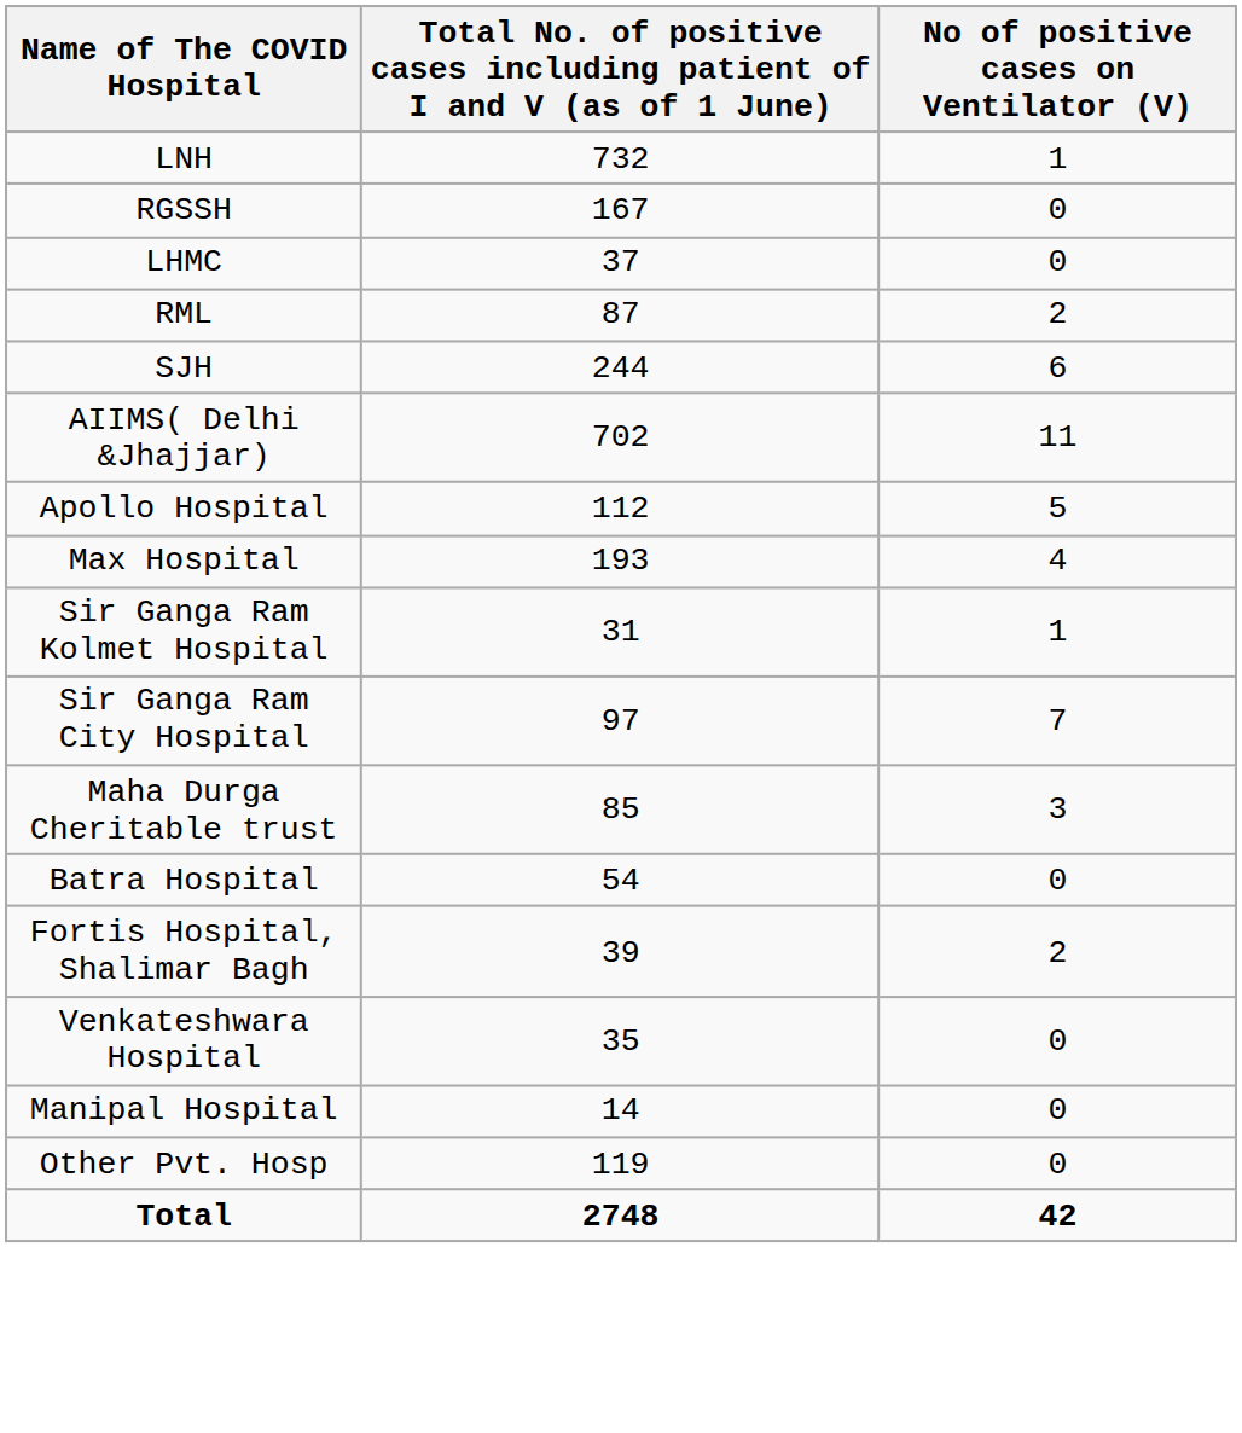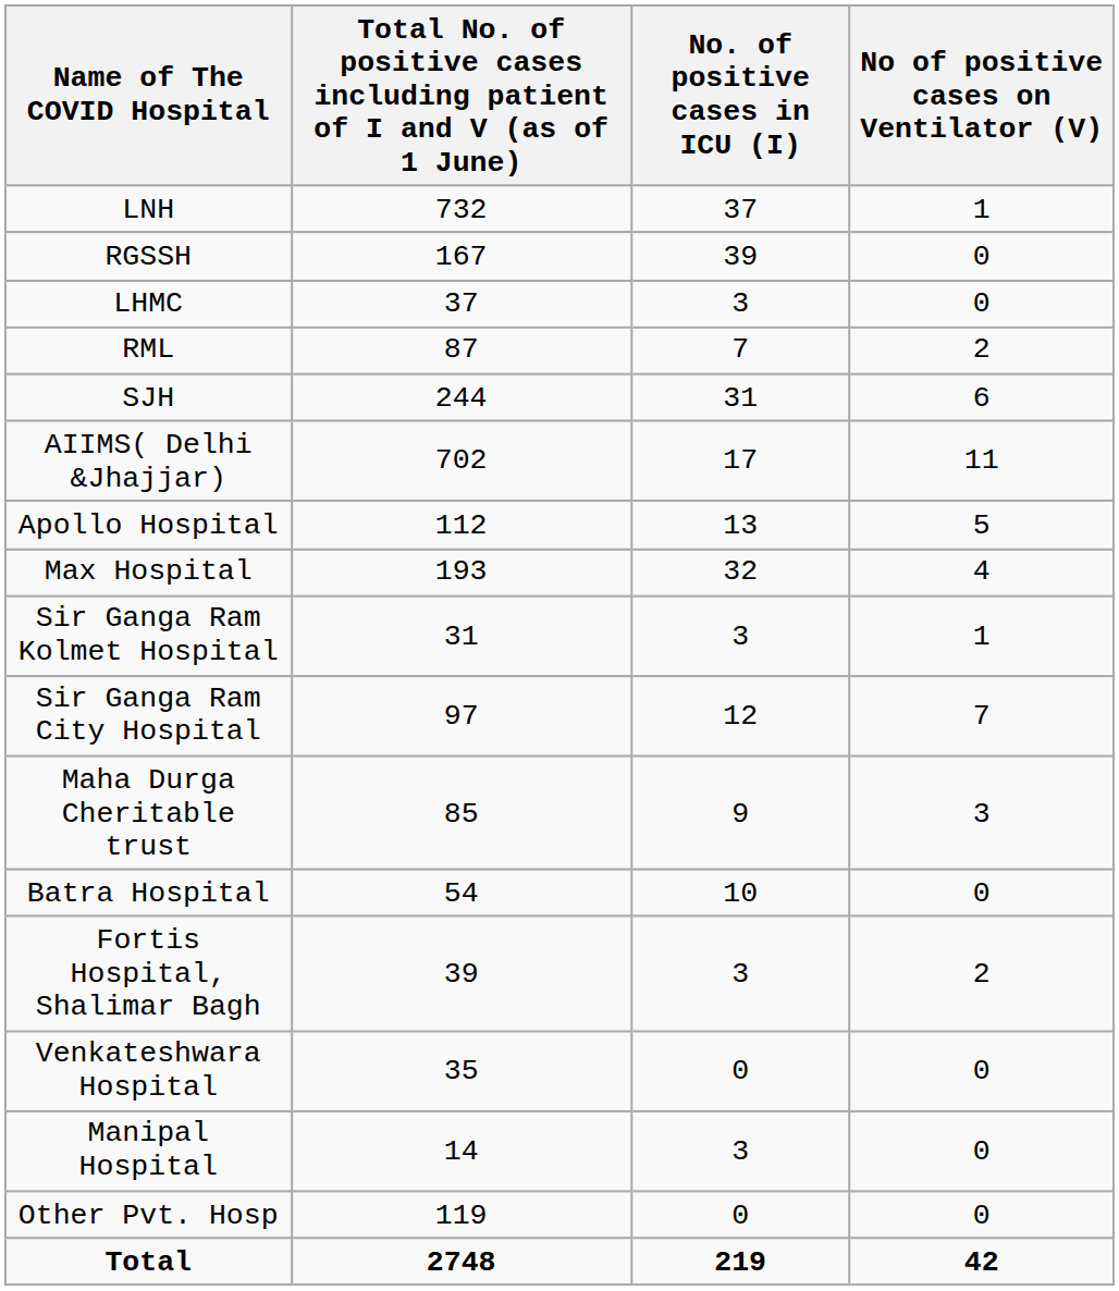+ column: No. of positive cases in ICU (I) | 37 | 39 | 3 | 7 | 31 | 17 | 13 | 32 | 3 | 12 | 9 | 10 | 3 | 0 | 3 | 0 | 219
